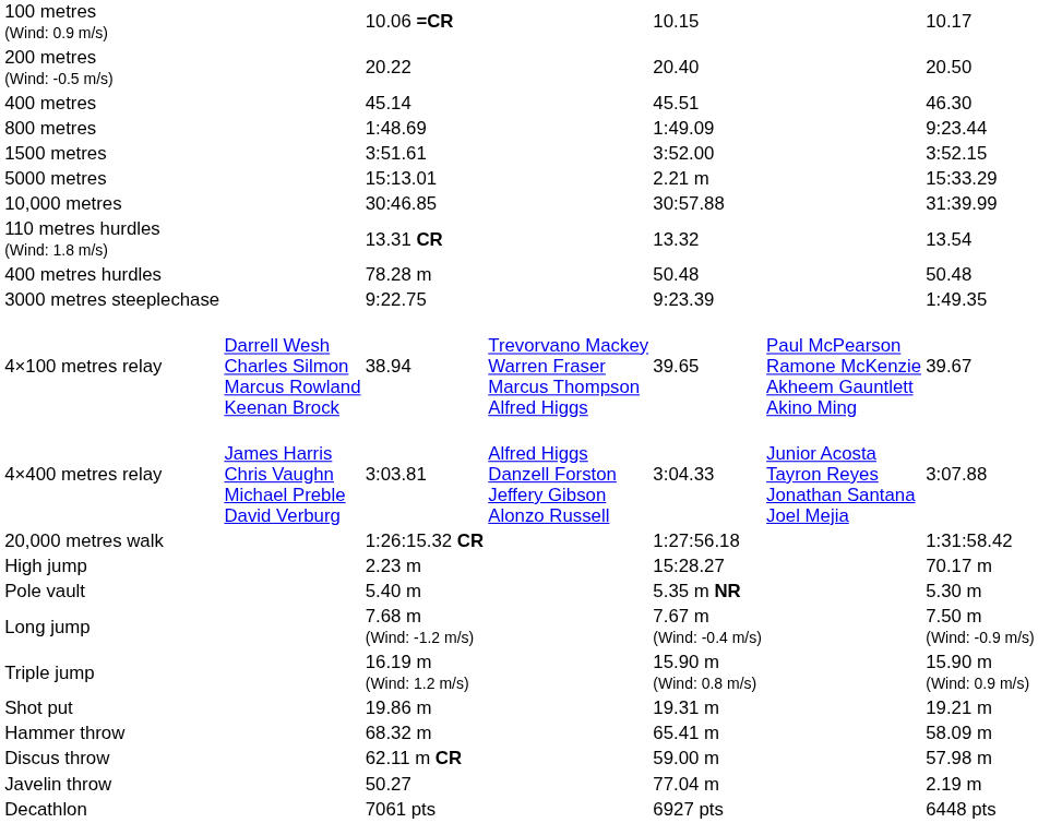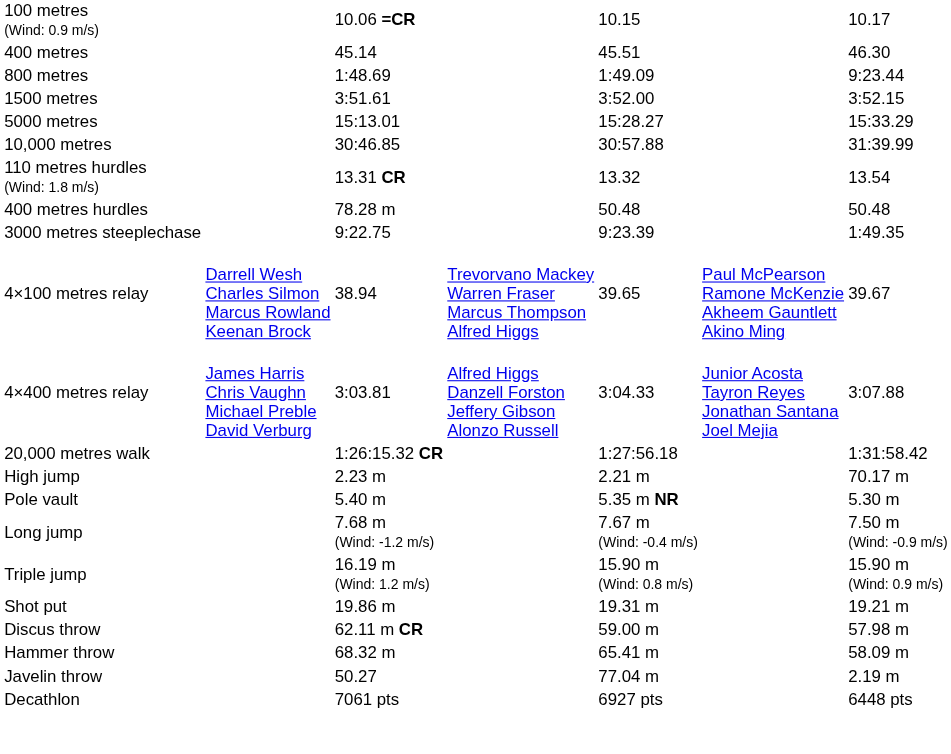- row: 200 metres (Wind: -0.5 m/s) | 20.22 | 20.40 | 20.50
5000 metres | column 5: 2.21 m -> 15:28.27
High jump | column 5: 15:28.27 -> 2.21 m
rows swapped: Discus throw <-> Hammer throw
